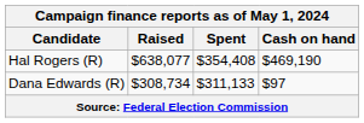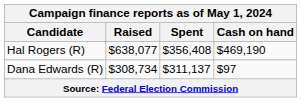Hal Rogers (R) | Spent: $354,408 -> $356,408
Dana Edwards (R) | Spent: $311,133 -> $311,137
